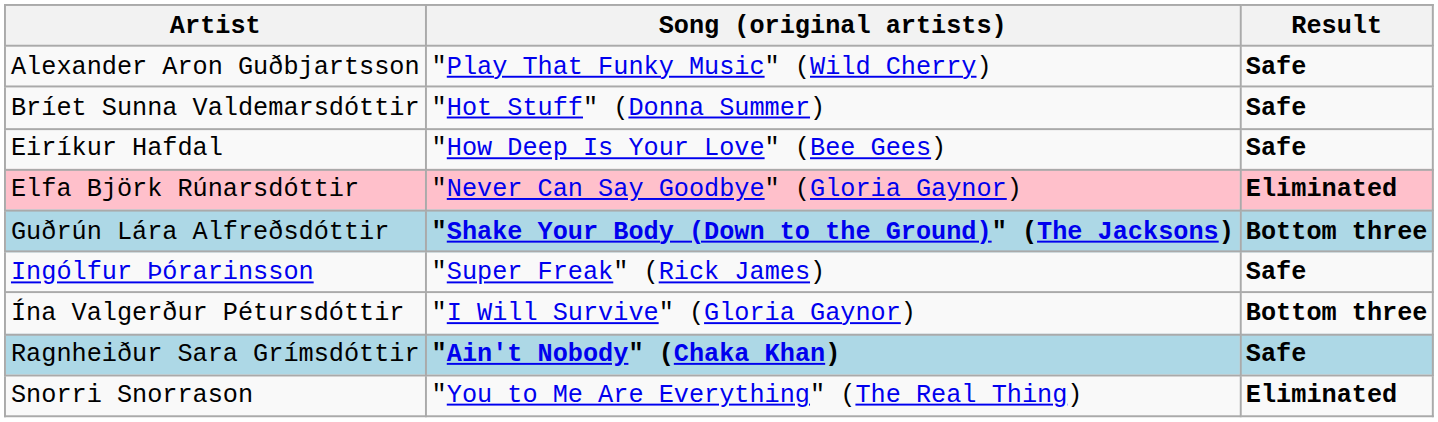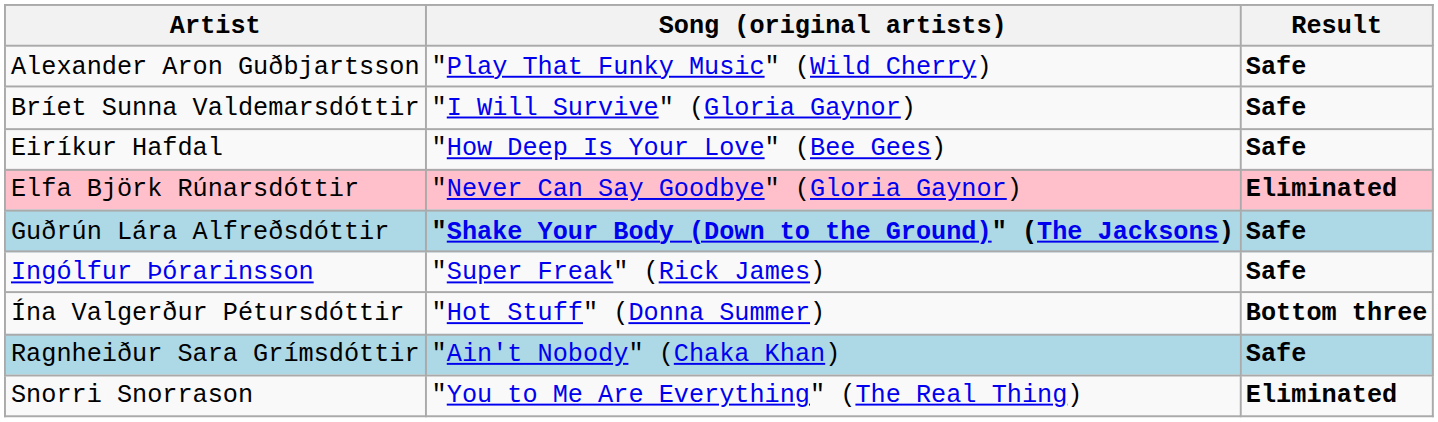Bríet Sunna Valdemarsdóttir | Song (original artists): "Hot Stuff" (Donna Summer) -> "I Will Survive" (Gloria Gaynor)
Guðrún Lára Alfreðsdóttir | Result: Bottom three -> Safe
Ína Valgerður Pétursdóttir | Song (original artists): "I Will Survive" (Gloria Gaynor) -> "Hot Stuff" (Donna Summer)
Ragnheiður Sara Grímsdóttir | Song (original artists): bold -> normal
